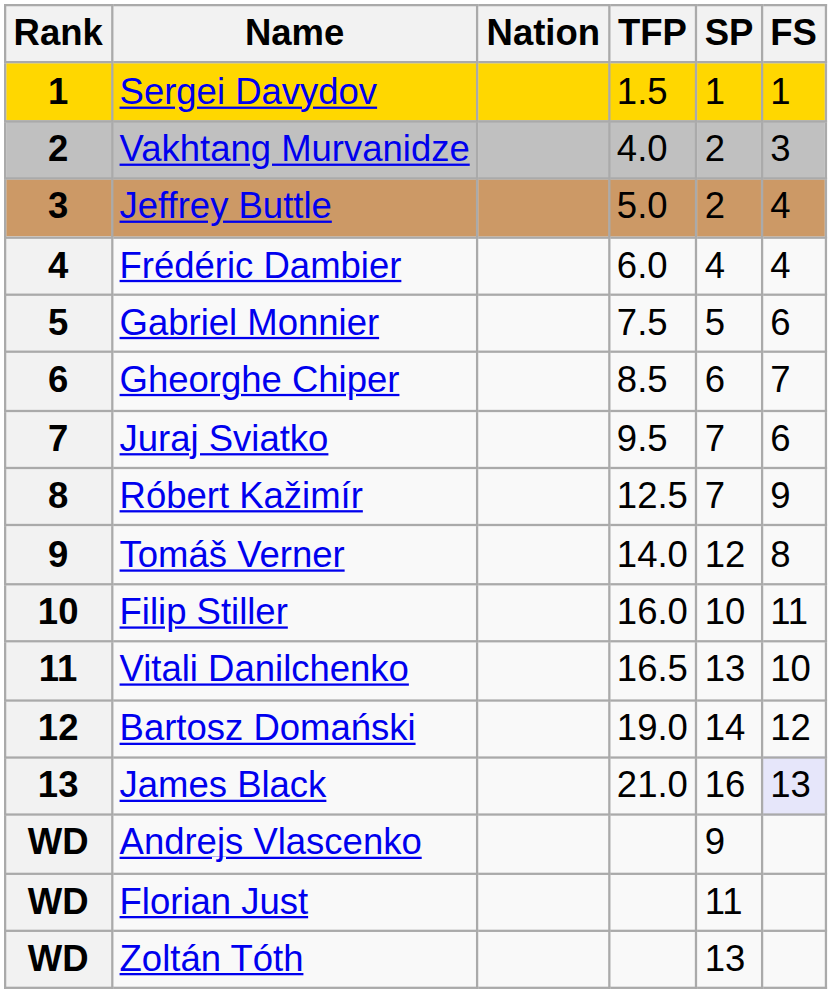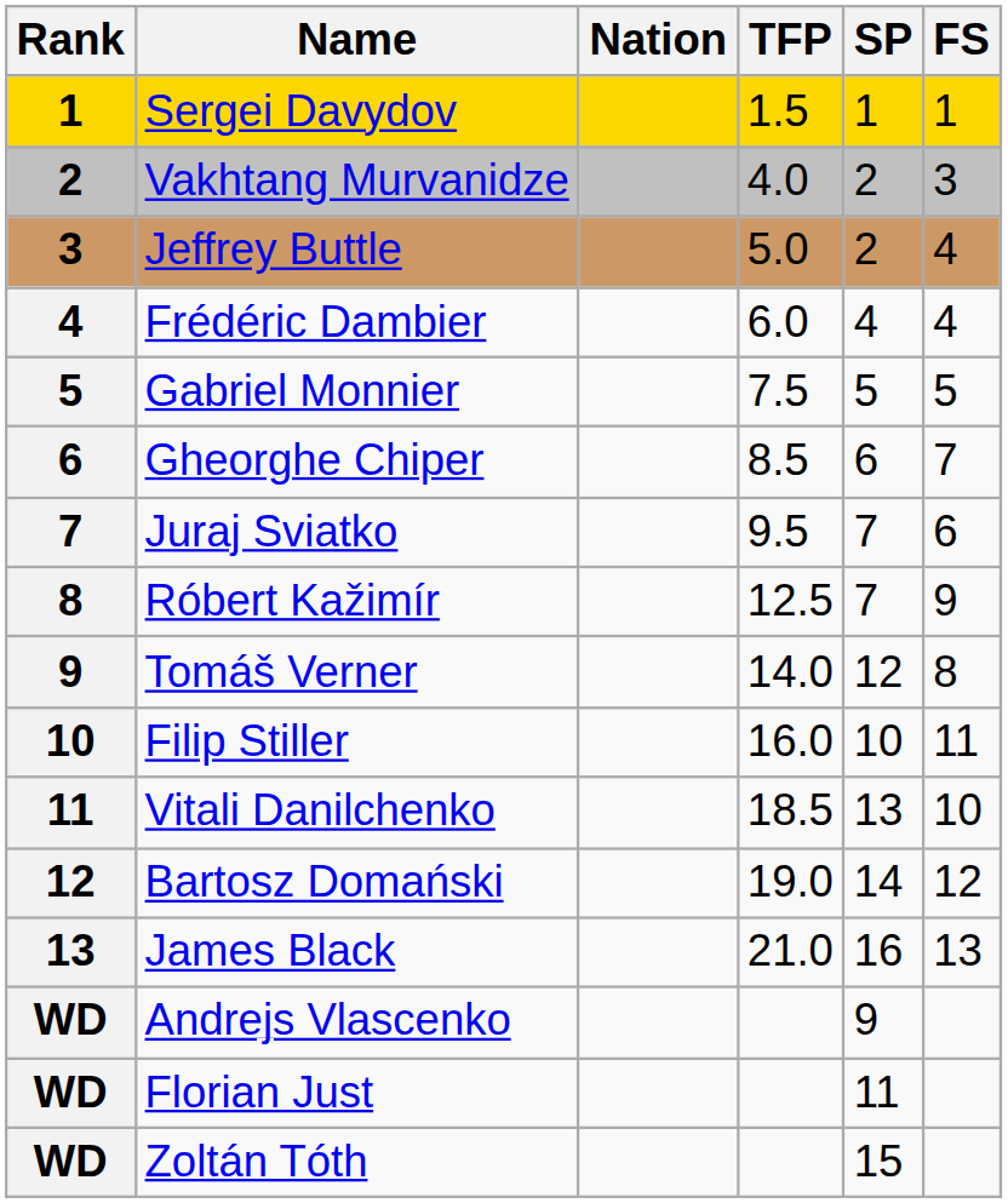Gabriel Monnier | FS: 6 -> 5
Vitali Danilchenko | TFP: 16.5 -> 18.5
James Black | FS: lavender background -> no background
Zoltán Tóth | SP: 13 -> 15
